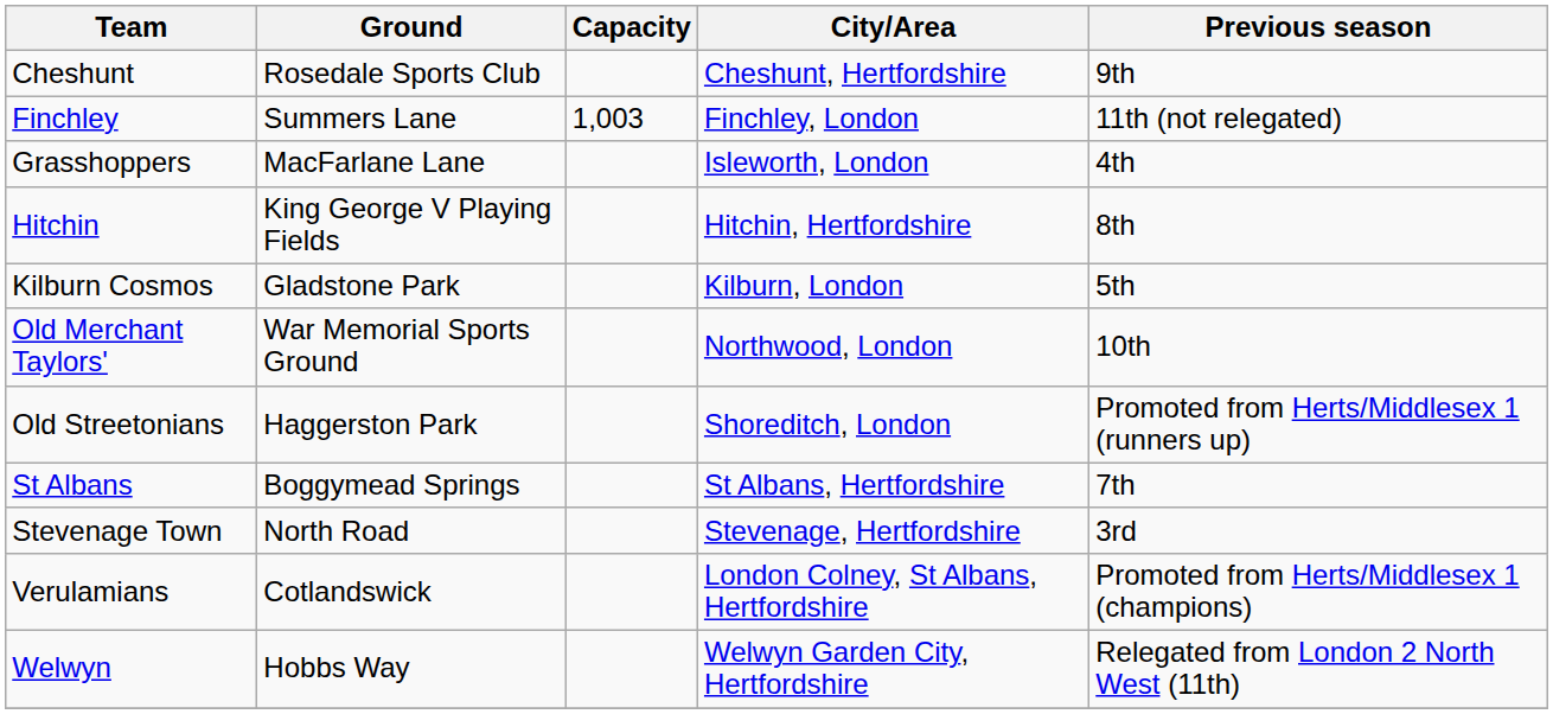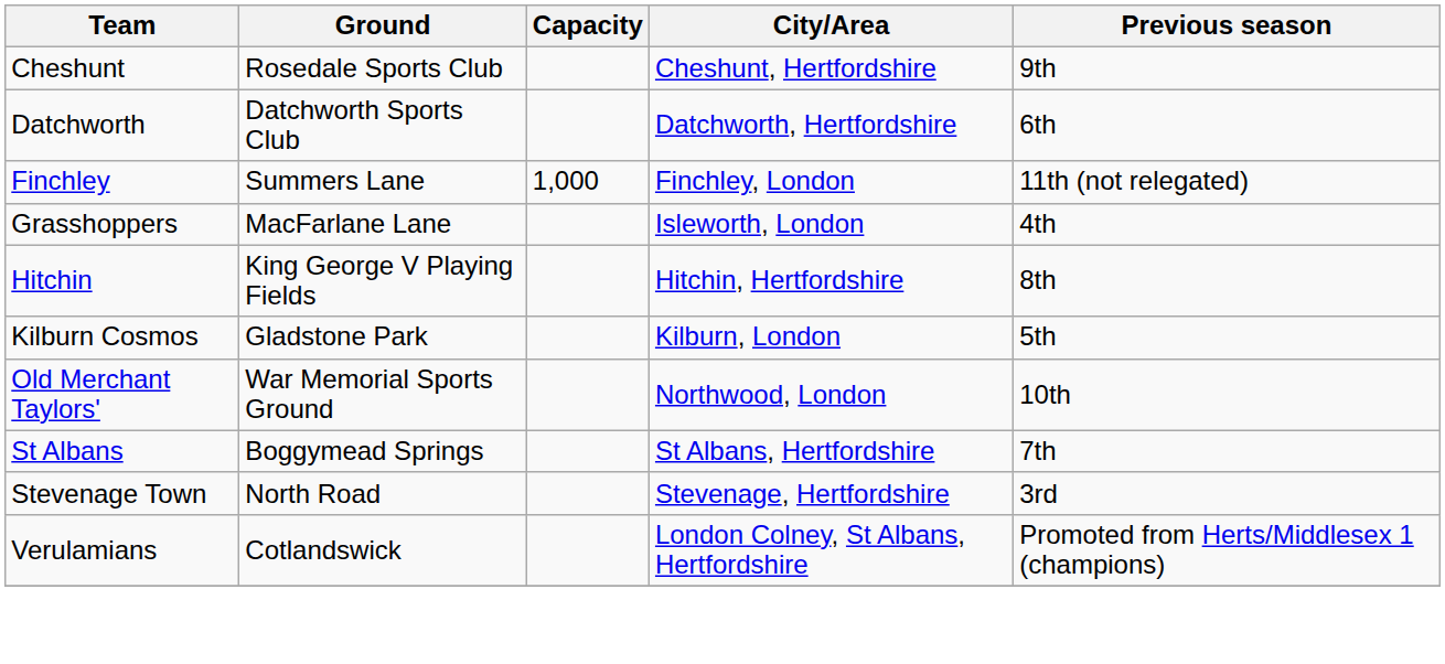+ row: Datchworth | Datchworth Sports Club | Datchworth, Hertfordshire | 6th
Finchley | Capacity: 1,003 -> 1,000
- row: Old Streetonians | Haggerston Park | Shoreditch, London | Promoted from Herts/Middlesex 1 (runners up)
- row: Welwyn | Hobbs Way | Welwyn Garden City, Hertfordshire | Relegated from London 2 North West (11th)
